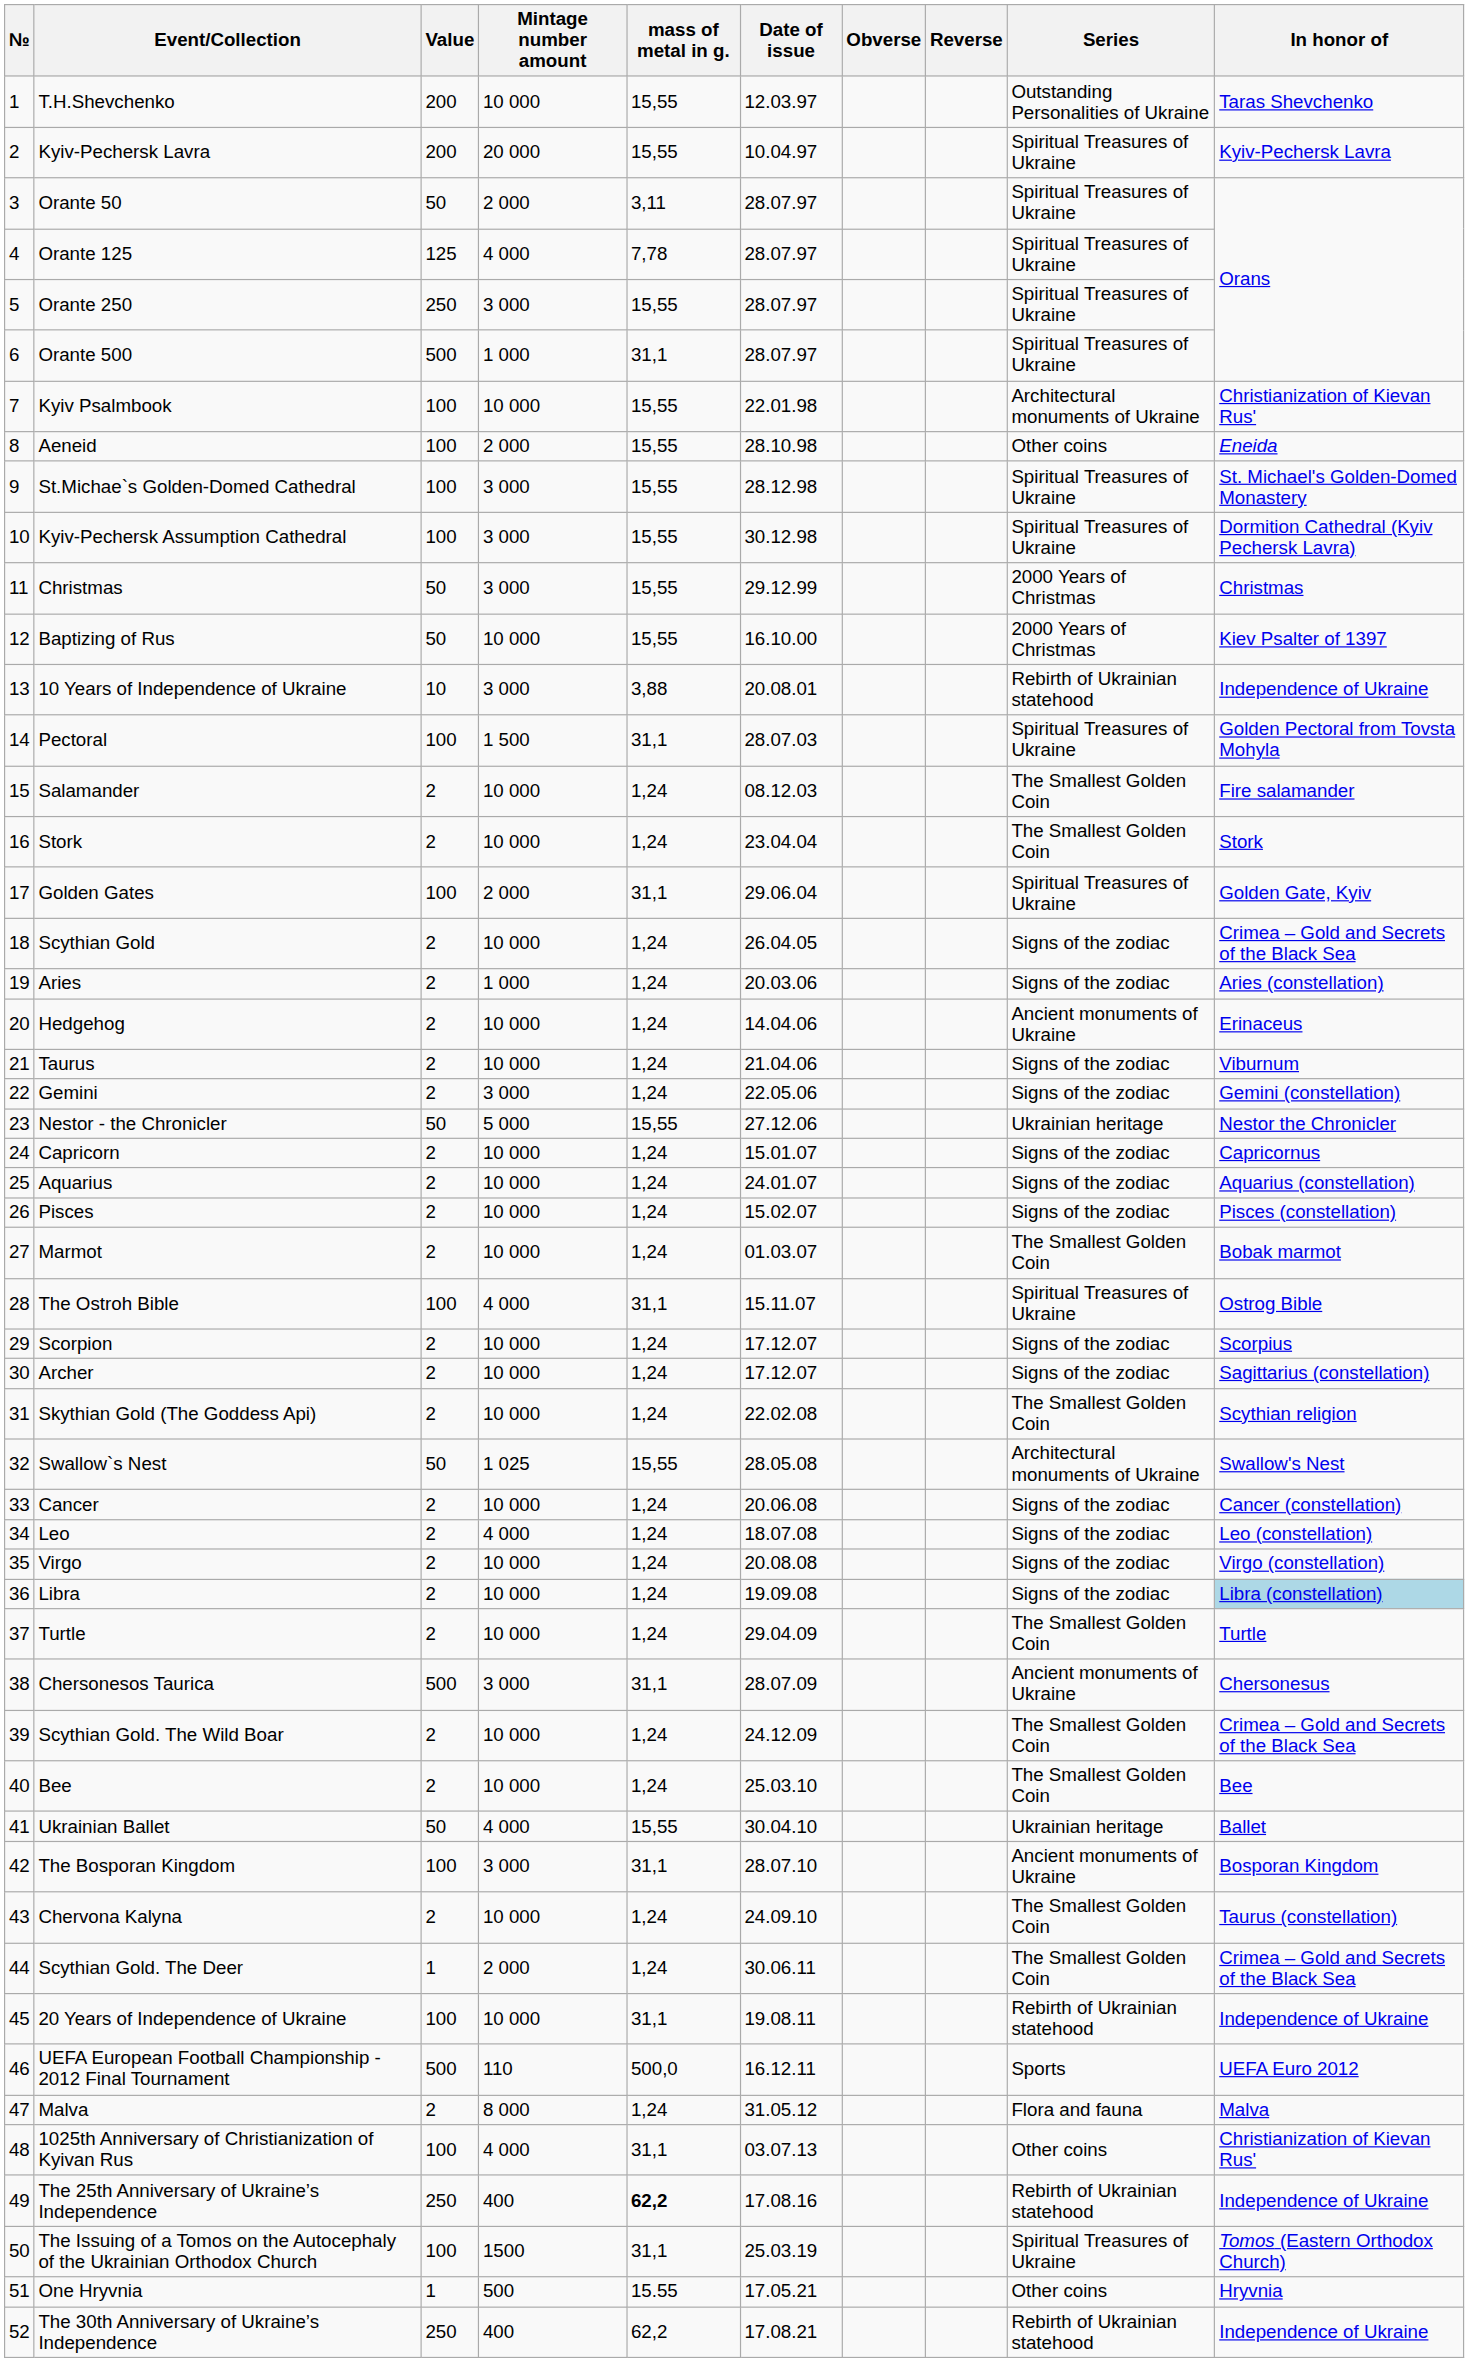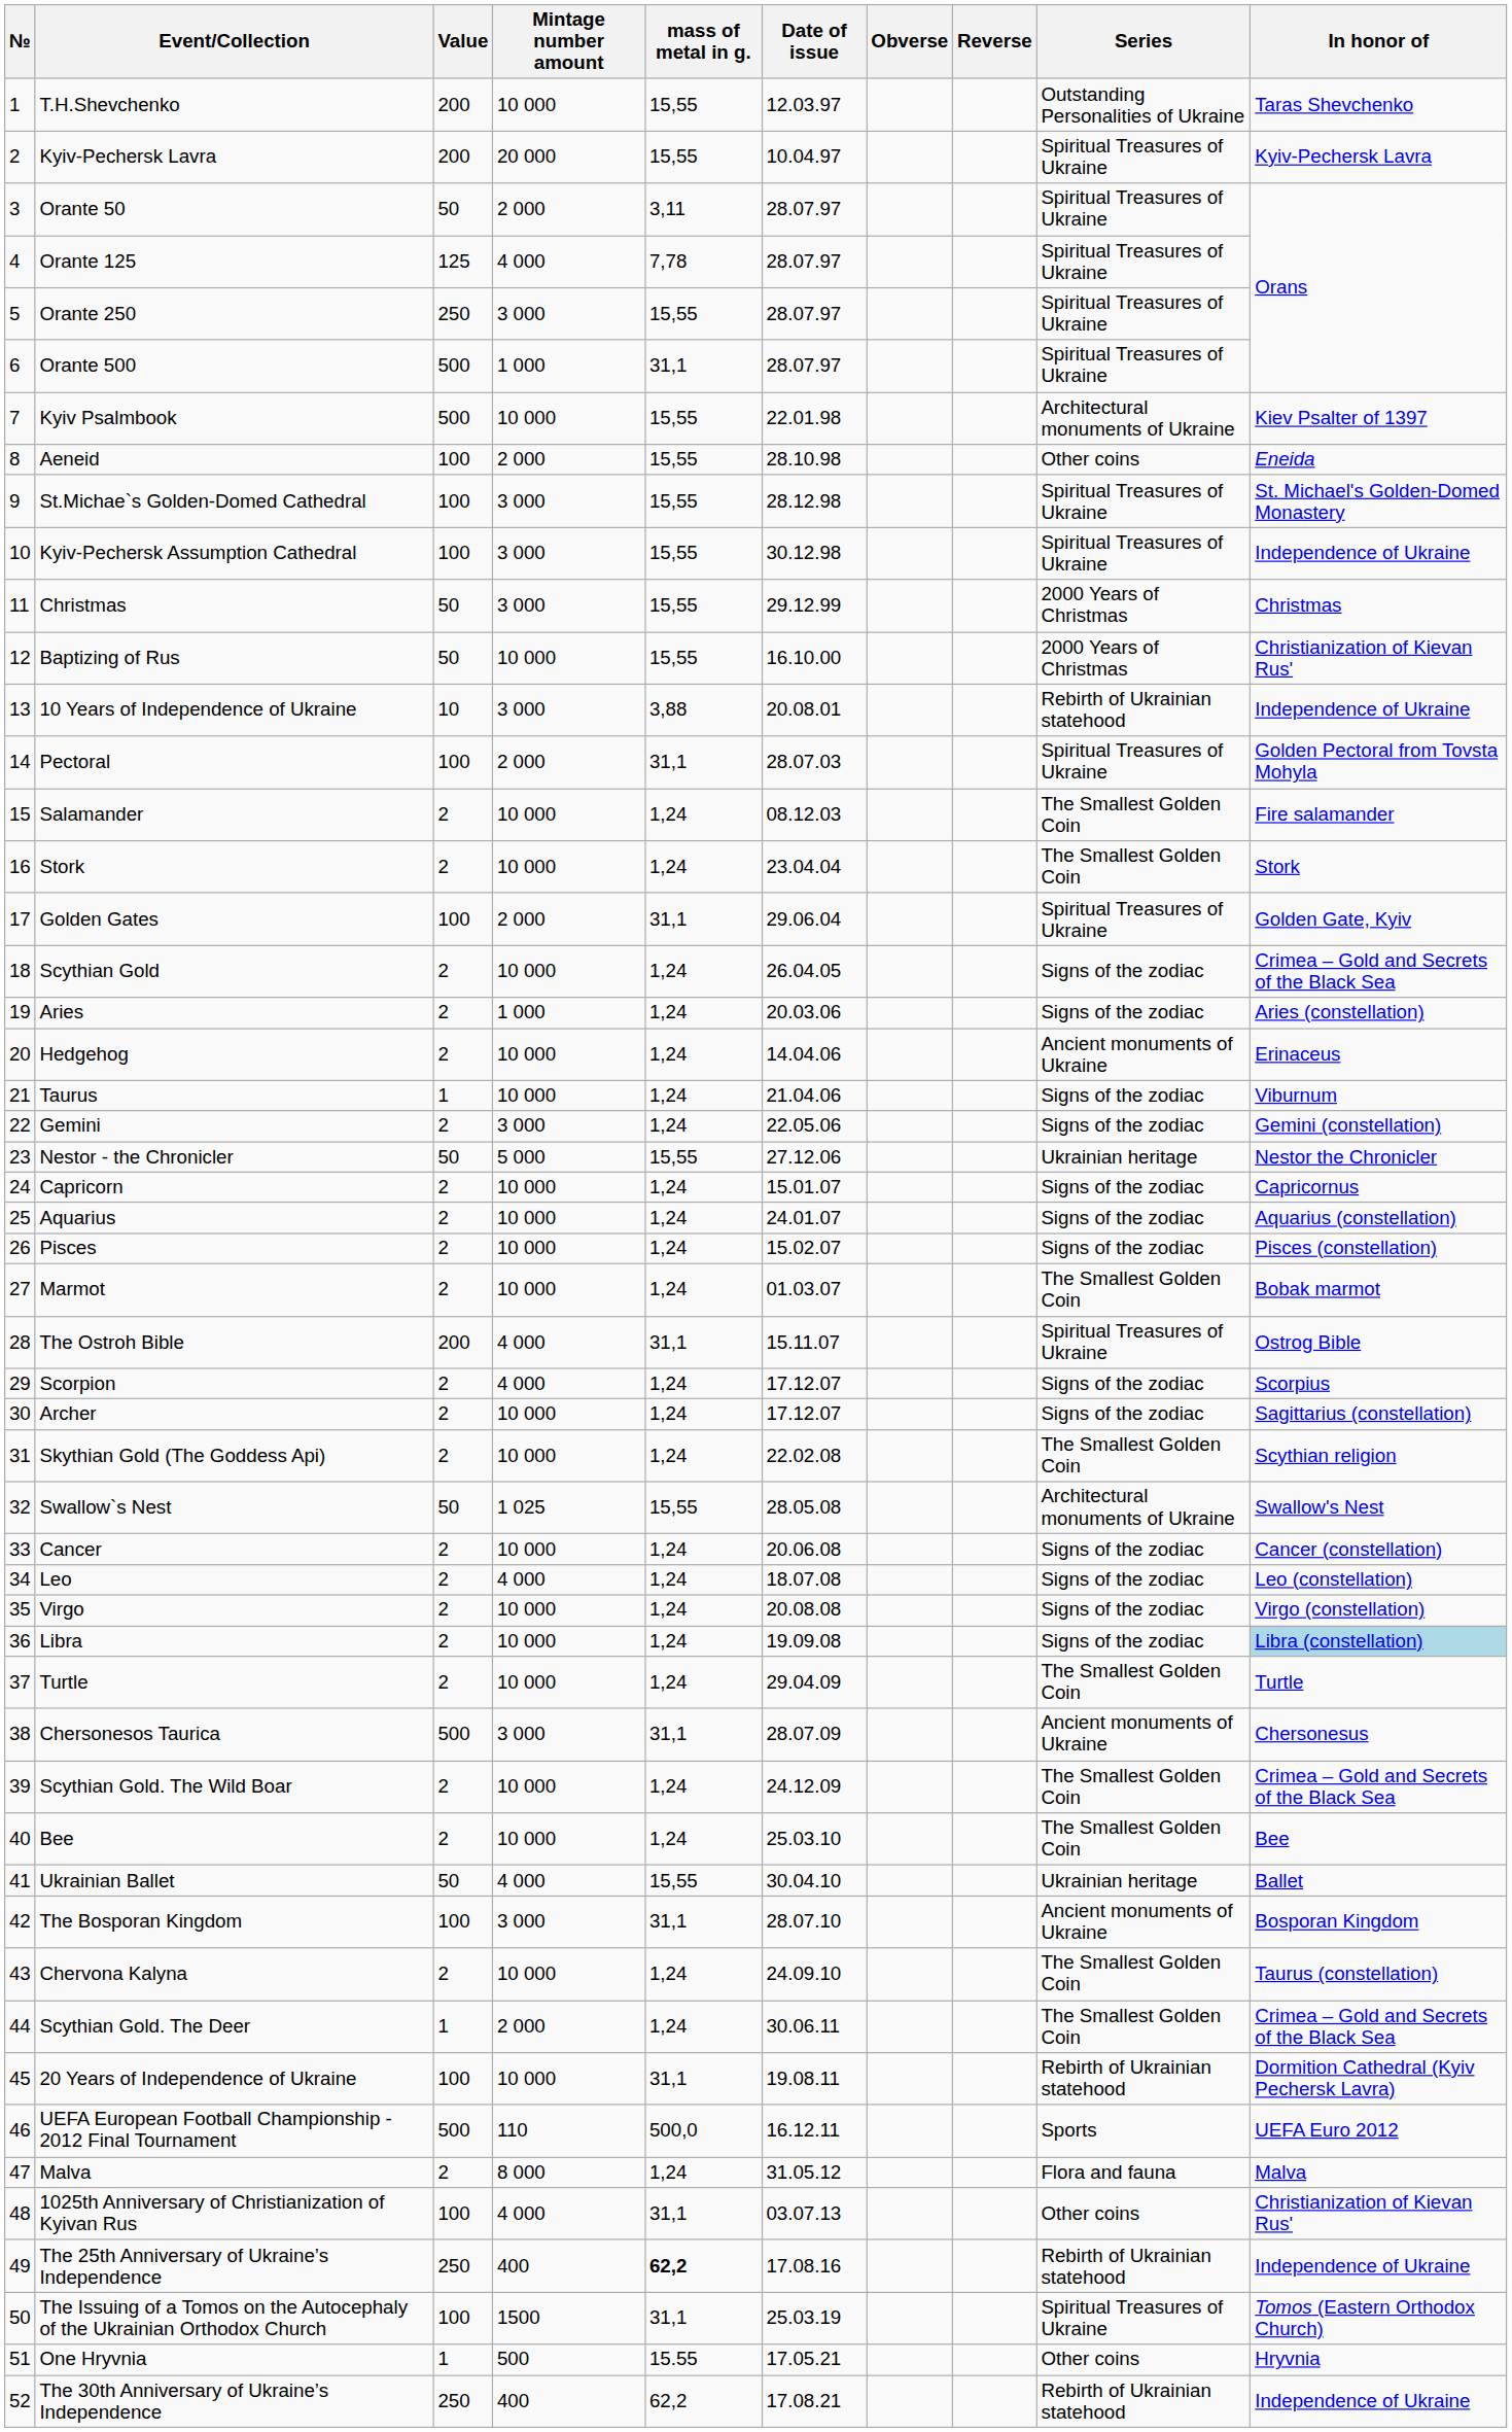Kyiv Psalmbook | Value: 100 -> 500
Kyiv Psalmbook | In honor of: Christianization of Kievan Rus' -> Kiev Psalter of 1397
Kyiv-Pechersk Assumption Cathedral | In honor of: Dormition Cathedral (Kyiv Pechersk Lavra) -> Independence of Ukraine
Baptizing of Rus | In honor of: Kiev Psalter of 1397 -> Christianization of Kievan Rus'
Pectoral | Mintage number amount: 1 500 -> 2 000
Taurus | Value: 2 -> 1
The Ostroh Bible | Value: 100 -> 200
Scorpion | Mintage number amount: 10 000 -> 4 000
20 Years of Independence of Ukraine | In honor of: Independence of Ukraine -> Dormition Cathedral (Kyiv Pechersk Lavra)
